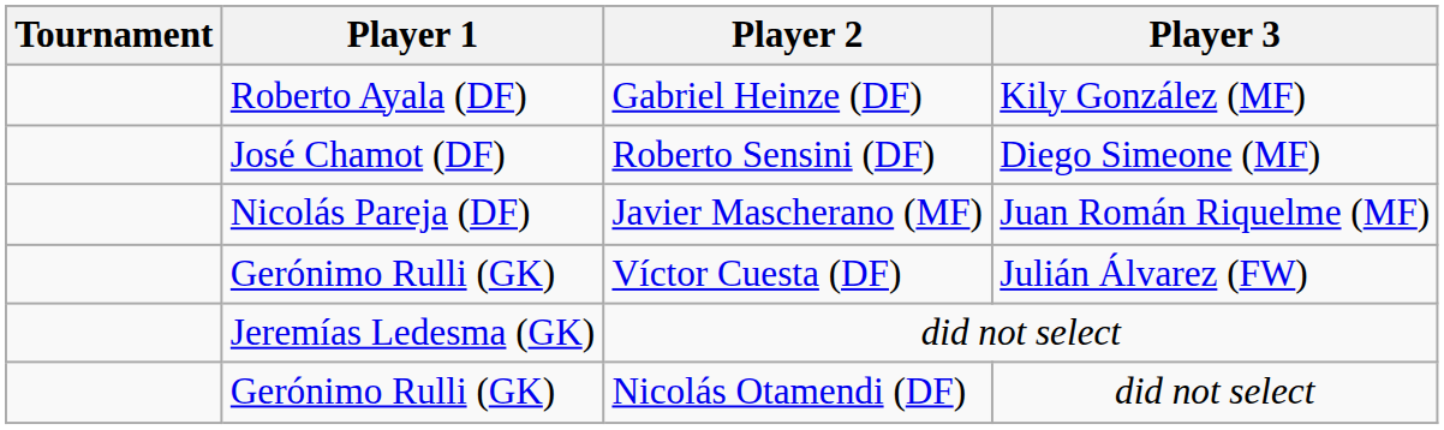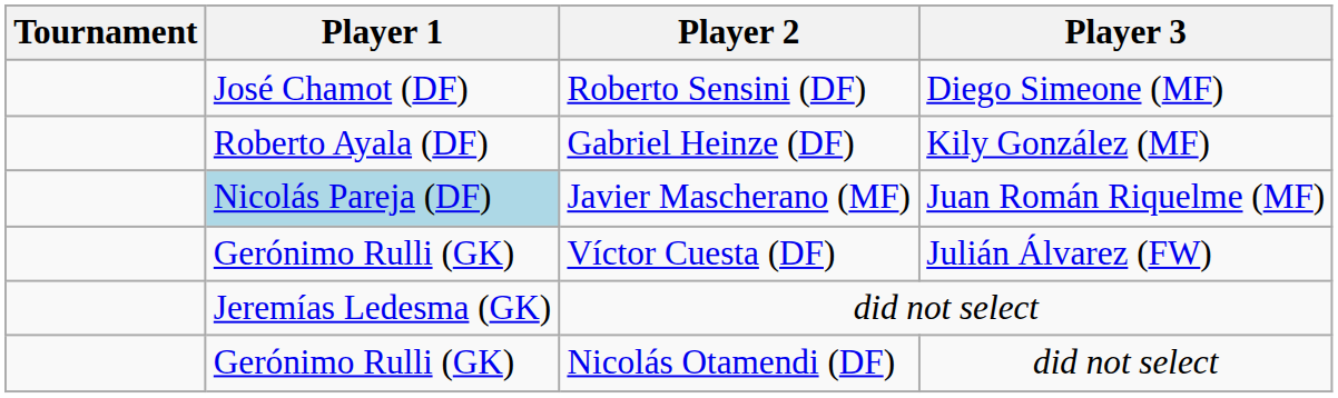rows swapped: Roberto Sensini (DF) <-> Gabriel Heinze (DF)
Javier Mascherano (MF) | Player 1: no background -> lightblue background
